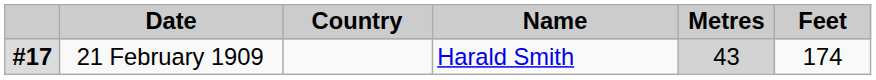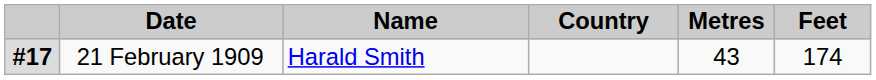columns swapped: Name <-> Country
21 February 1909 | Metres: lightgrey background -> no background
